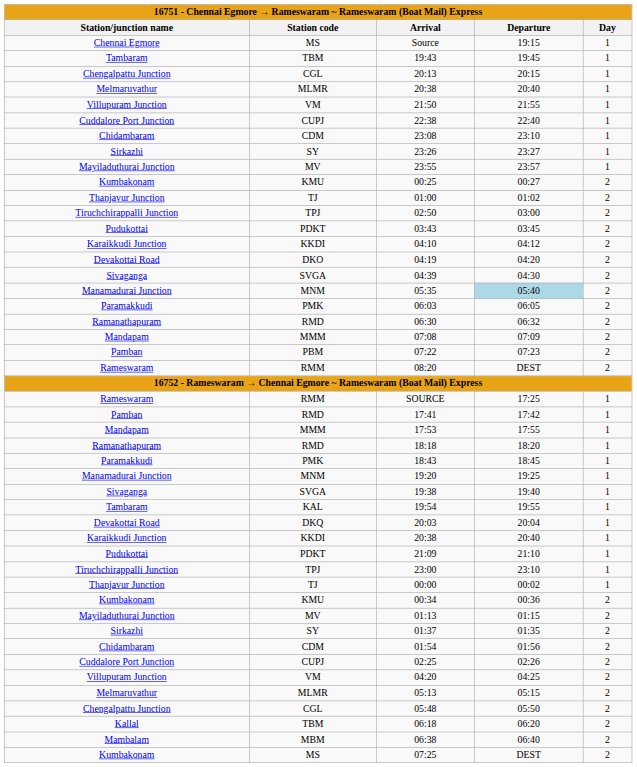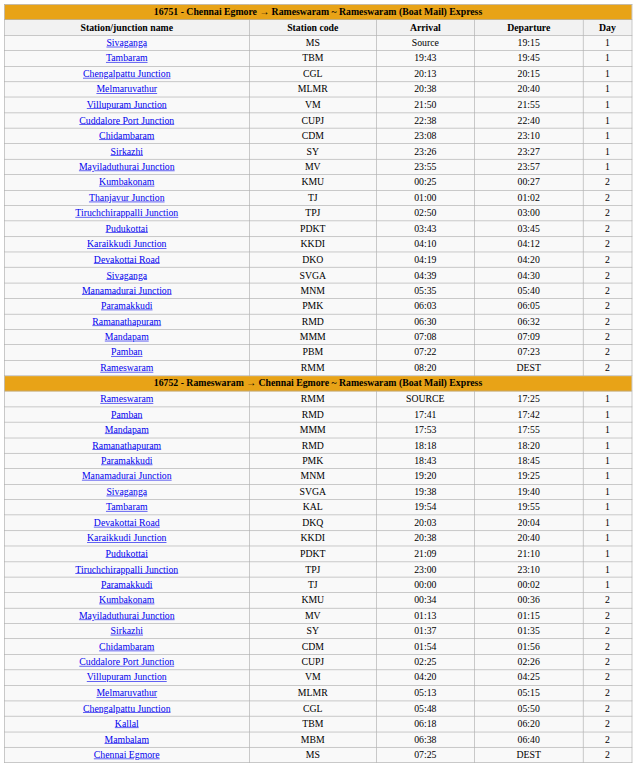Source | Station/junction name: Chennai Egmore -> Sivaganga
05:35 | Departure: lightblue background -> no background
00:00 | Station/junction name: Thanjavur Junction -> Paramakkudi
07:25 | Station/junction name: Kumbakonam -> Chennai Egmore
